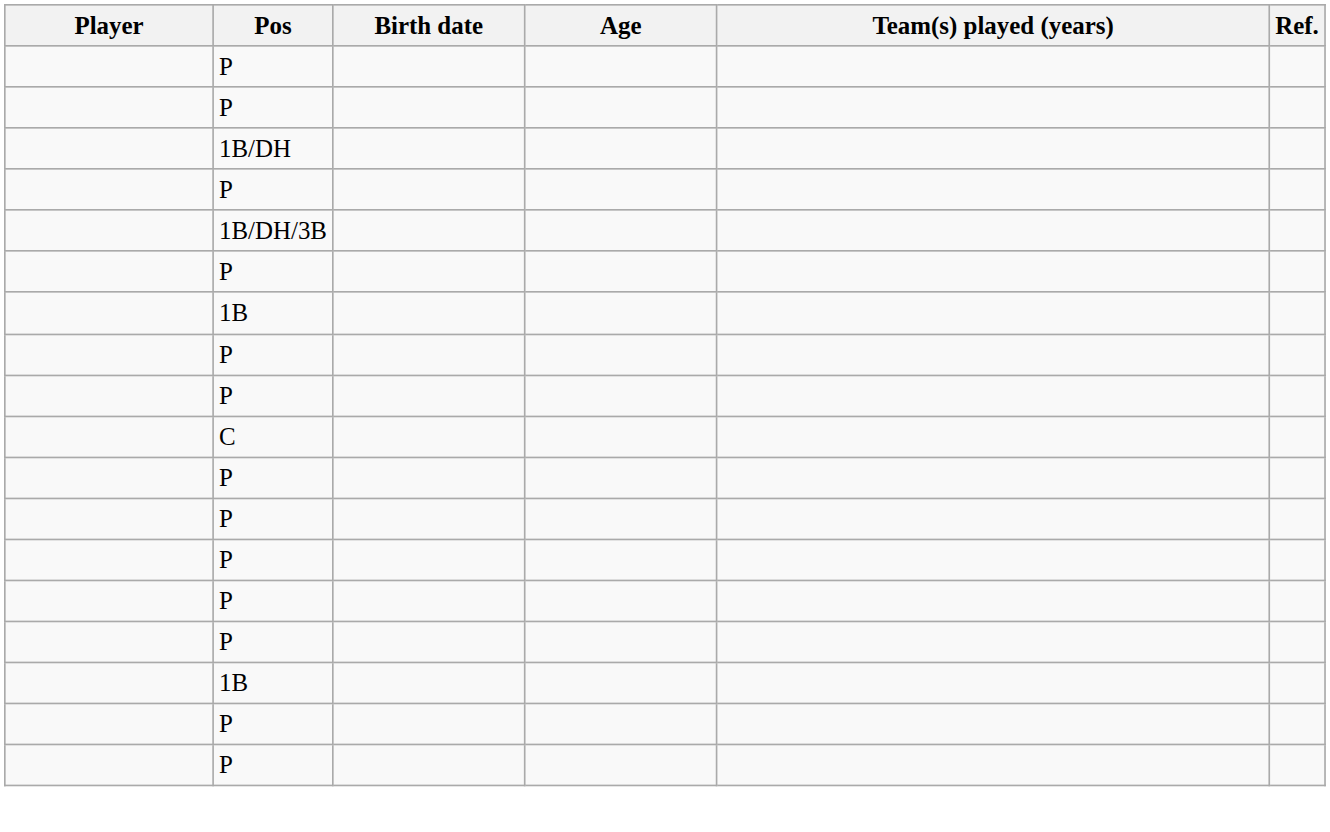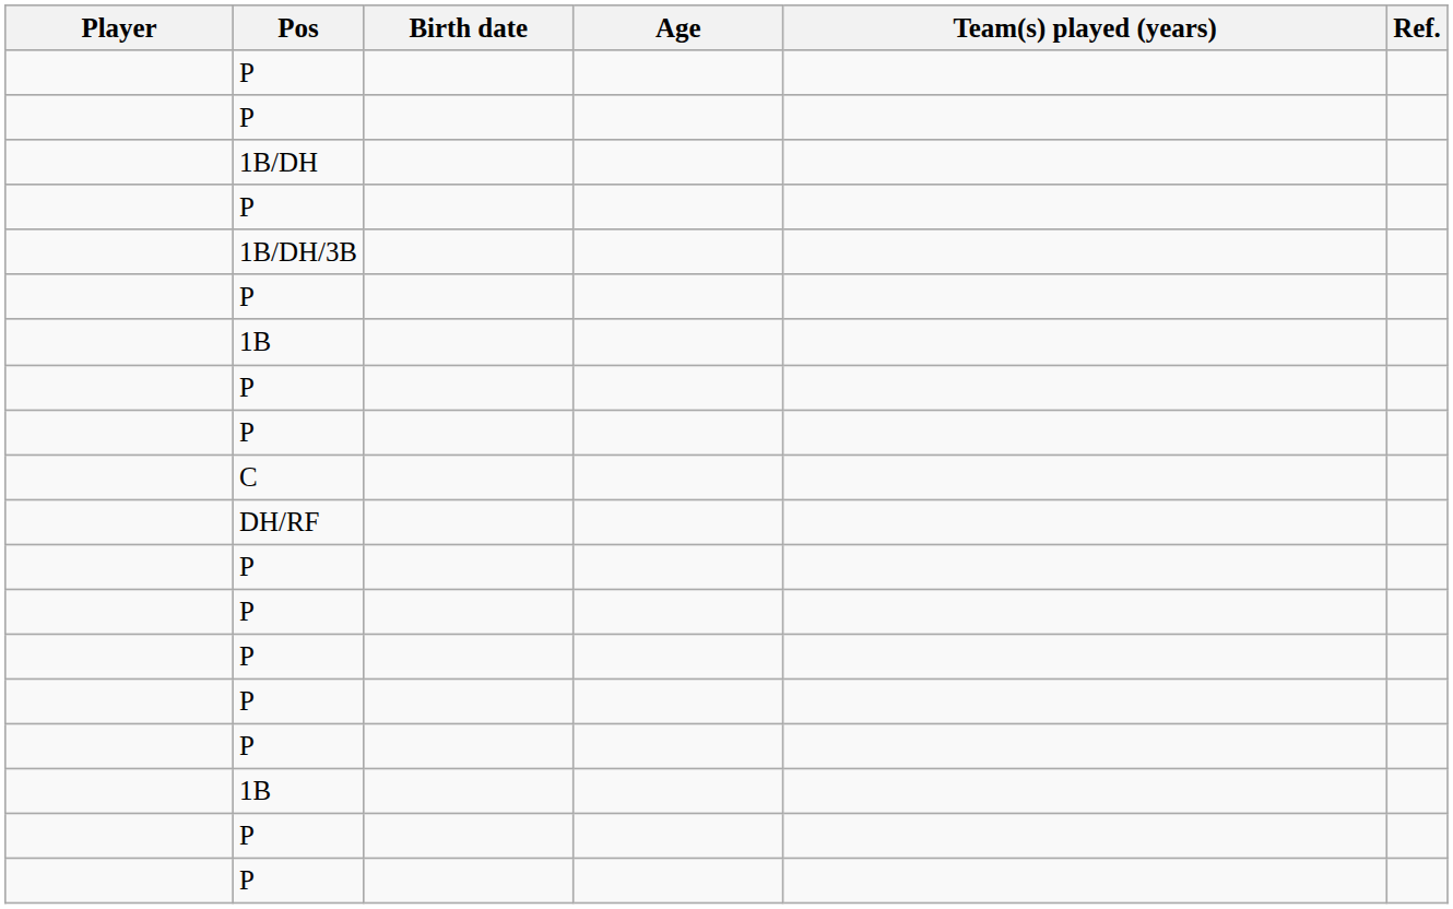+ row: DH/RF
